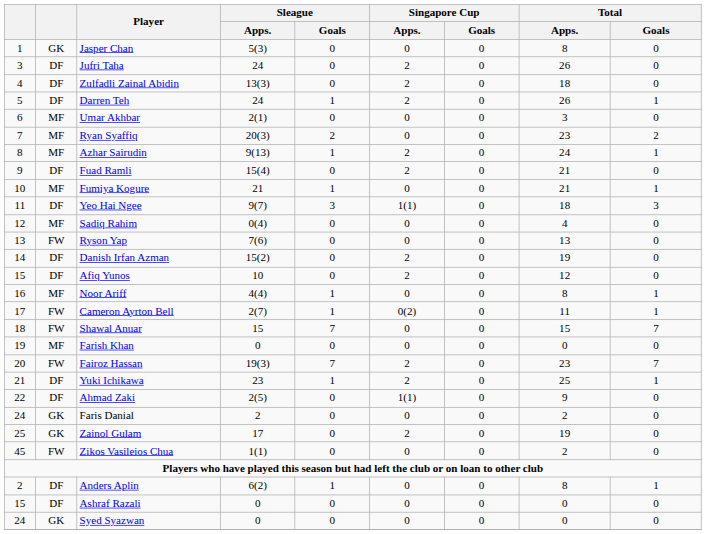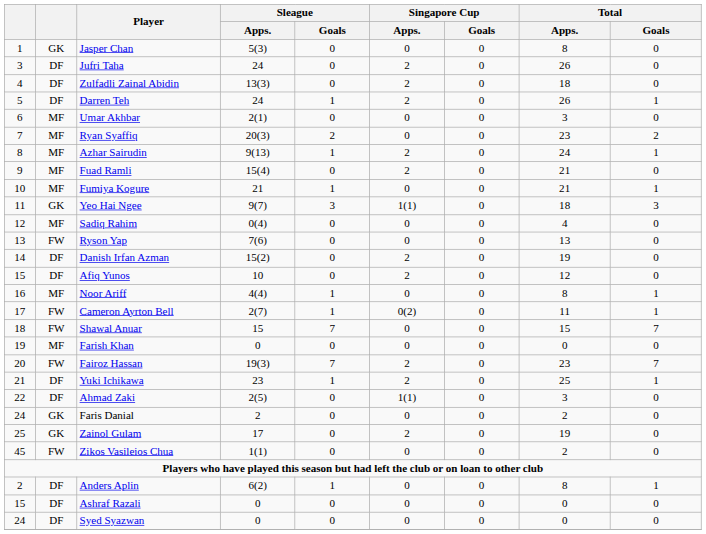Fuad Ramli | column 2: DF -> MF
Yeo Hai Ngee | column 2: DF -> GK
Ahmad Zaki | Total / Apps.: 9 -> 3
Syed Syazwan | column 2: GK -> DF
